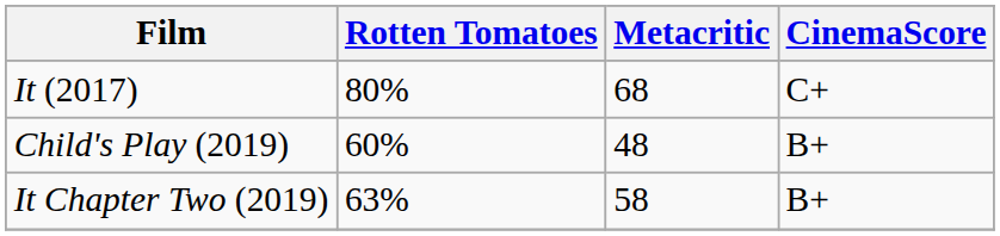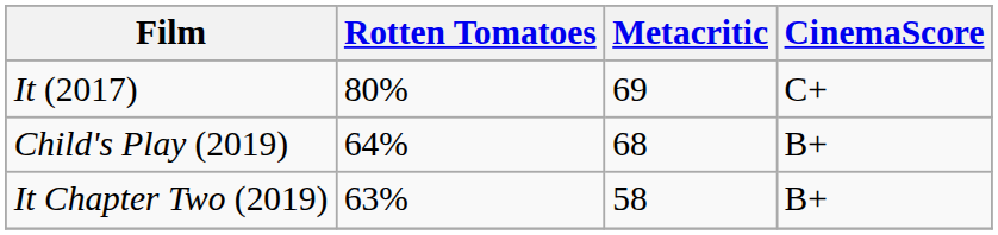It (2017) | Metacritic: 68 -> 69
Child's Play (2019) | Rotten Tomatoes: 60% -> 64%
Child's Play (2019) | Metacritic: 48 -> 68
